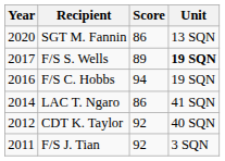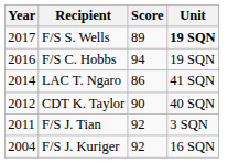- row: 2020 | SGT M. Fannin | 86 | 13 SQN
CDT K. Taylor | Score: 92 -> 90
+ row: 2004 | F/S J. Kuriger | 92 | 16 SQN
